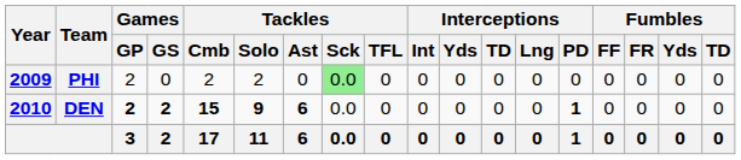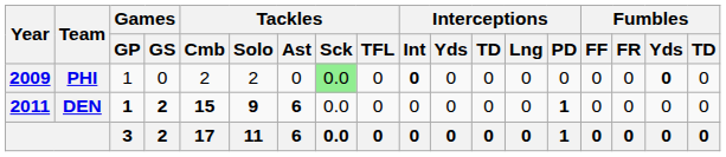PHI | Games / GP: 2 -> 1
PHI | Interceptions / Int: normal -> bold
PHI | Fumbles / Yds: normal -> bold
DEN | Year: 2010 -> 2011
DEN | Games / GP: 2 -> 1
